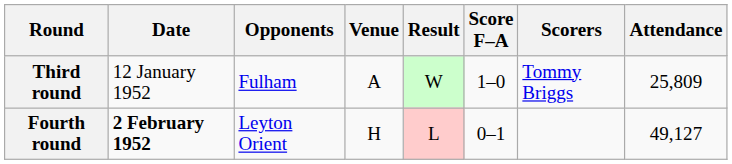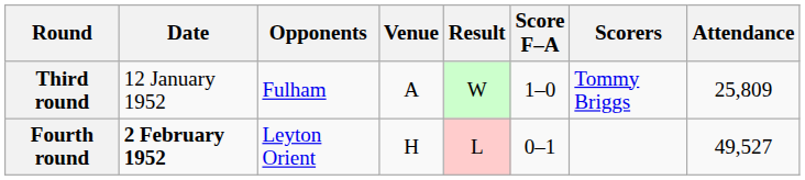Fourth round | Attendance: 49,127 -> 49,527
